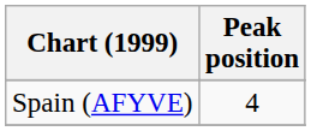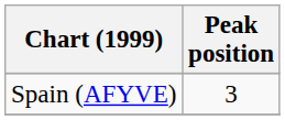Spain (AFYVE) | Peak position: 4 -> 3
